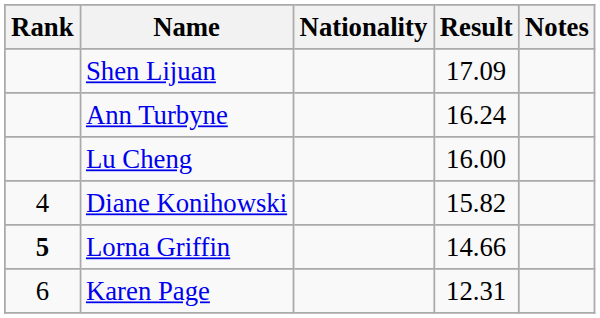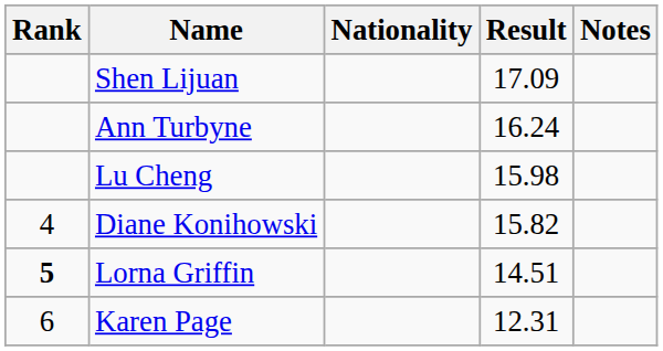Lu Cheng | Result: 16.00 -> 15.98
Lorna Griffin | Result: 14.66 -> 14.51
